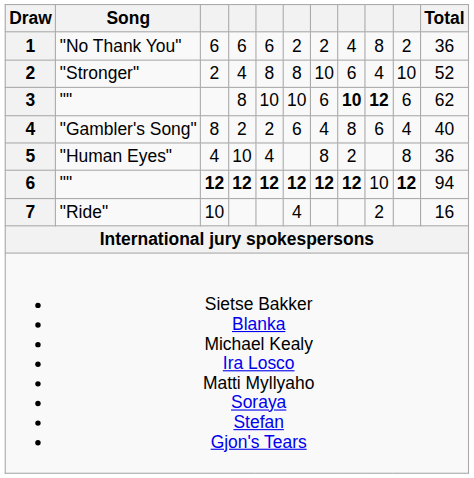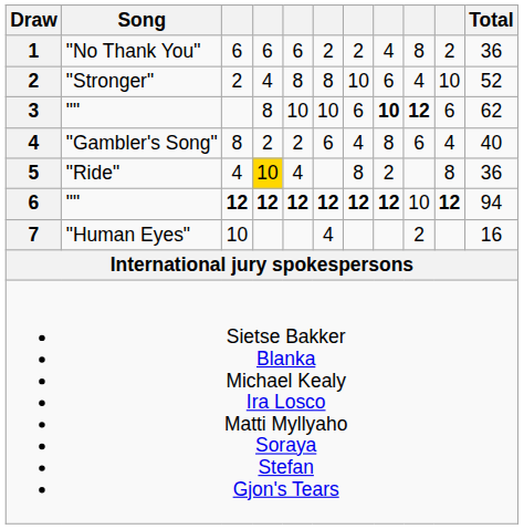5 | Song: "Human Eyes" -> "Ride"
5 | column 4: no background -> gold background
7 | Song: "Ride" -> "Human Eyes"
